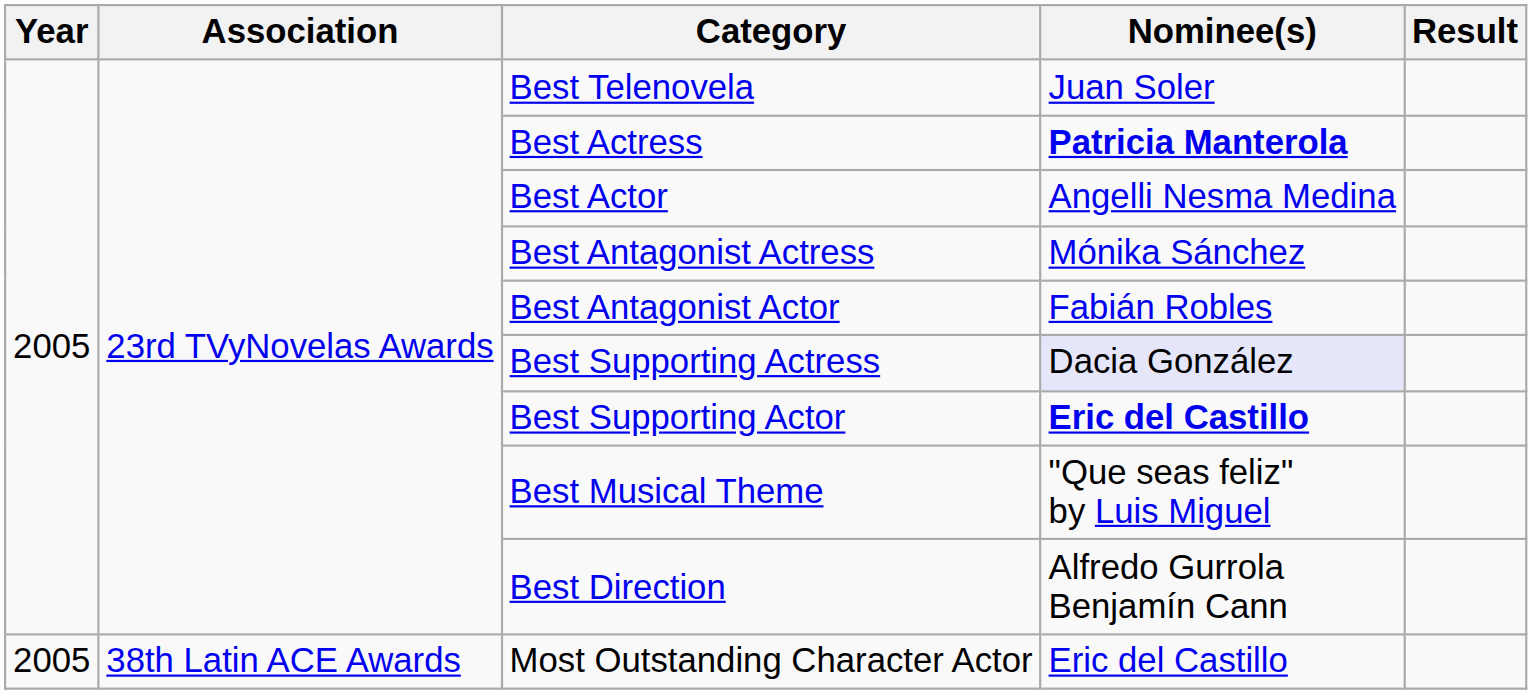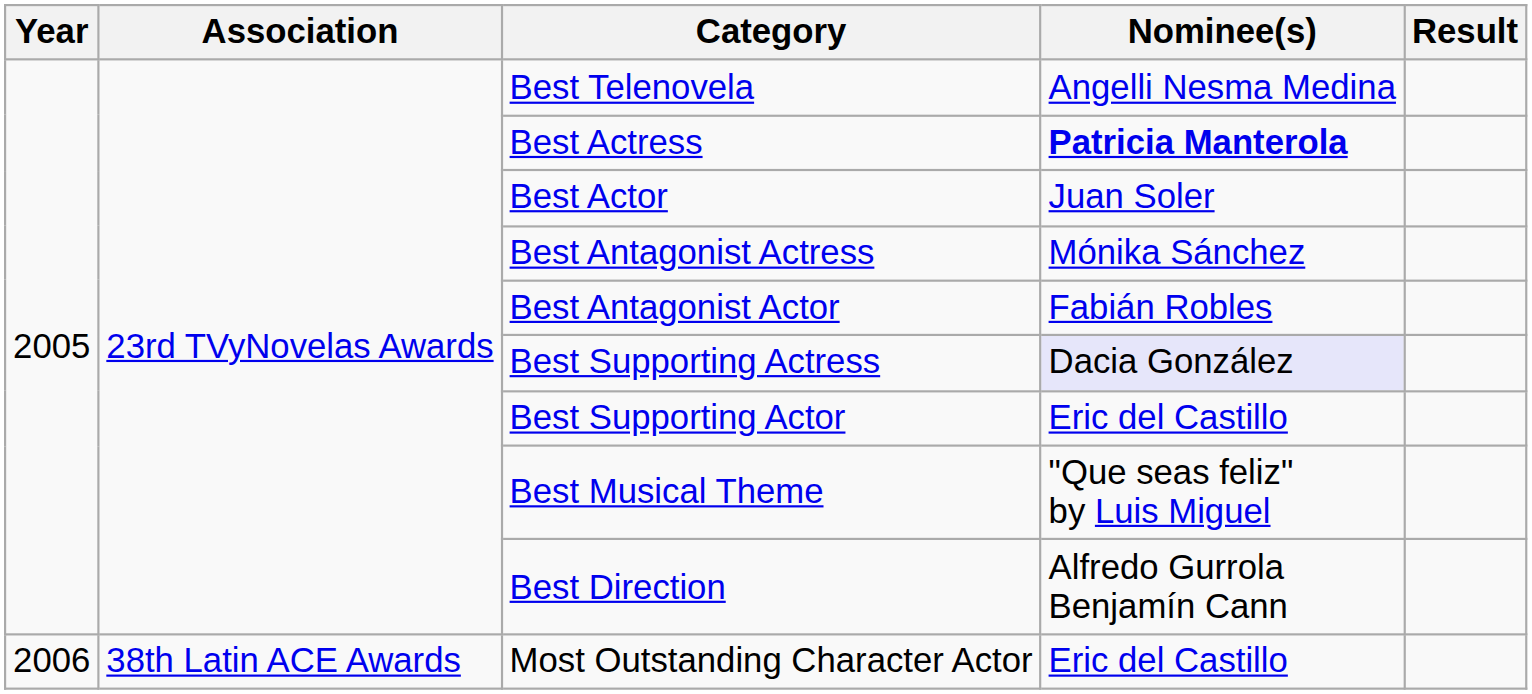Best Telenovela | Nominee(s): Juan Soler -> Angelli Nesma Medina
Best Actor | Nominee(s): Angelli Nesma Medina -> Juan Soler
Best Supporting Actor | Nominee(s): bold -> normal
Most Outstanding Character Actor | Year: 2005 -> 2006
